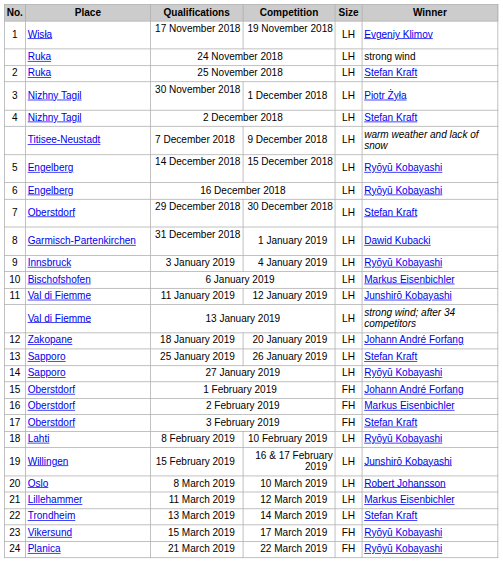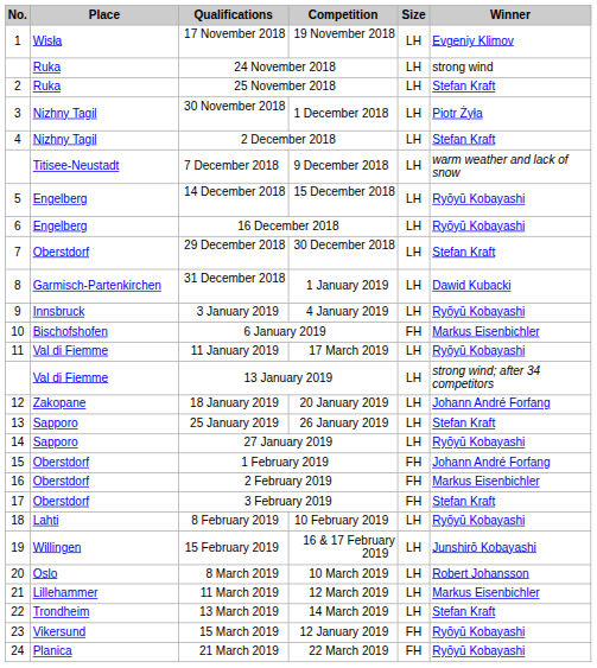6 January 2019 | Size: LH -> FH
11 January 2019 | Competition: 12 January 2019 -> 17 March 2019
11 January 2019 | Winner: Junshirō Kobayashi -> Ryōyū Kobayashi
15 March 2019 | Competition: 17 March 2019 -> 12 January 2019
